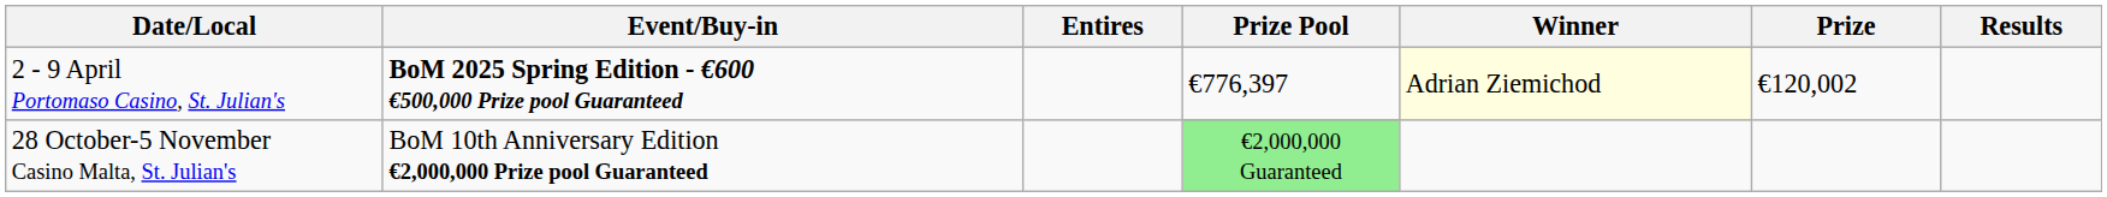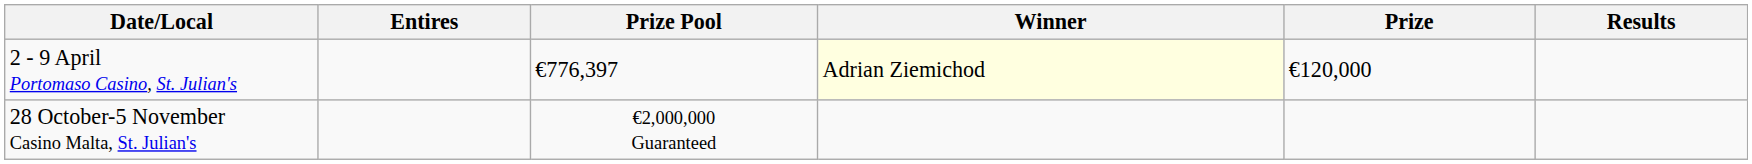- column: Event/Buy-in | BoM 2025 Spring Edition - €600 €500,000 Prize pool Guaranteed | BoM 10th Anniversary Edition €2,000,000 Prize pool Guaranteed
2 - 9 April Portomaso Casino, St. Julian's | Prize: €120,002 -> €120,000
28 October-5 November Casino Malta, St. Julian's | Prize Pool: lightgreen background -> no background
